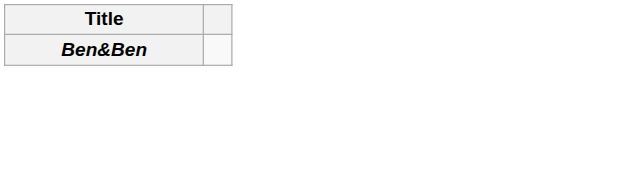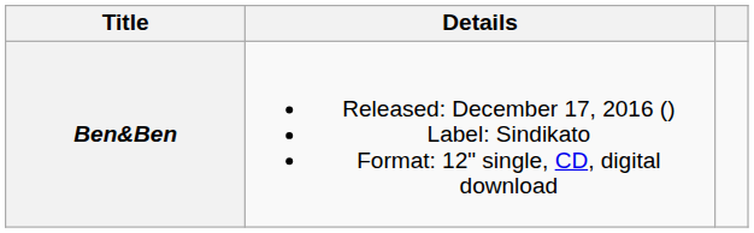+ column: Details | Released: December 17, 2016 () Label: Sindikato Format: 12" single, CD, digital download
